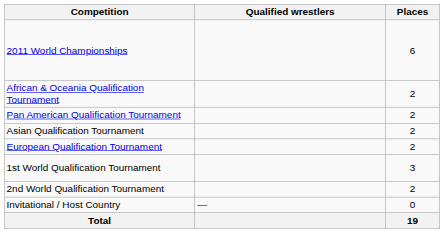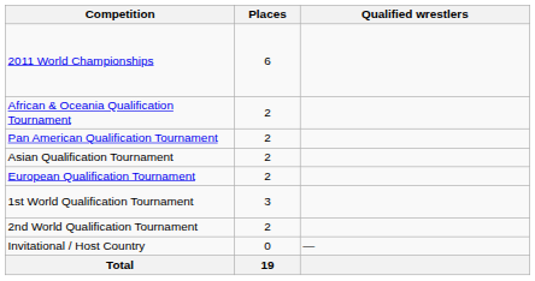columns swapped: Places <-> Qualified wrestlers
